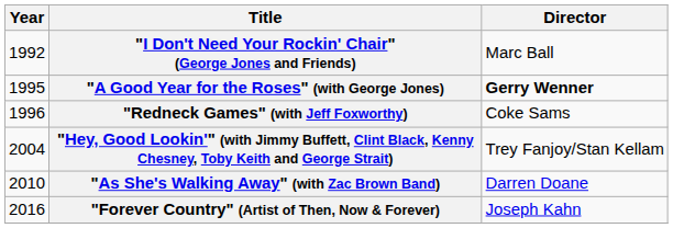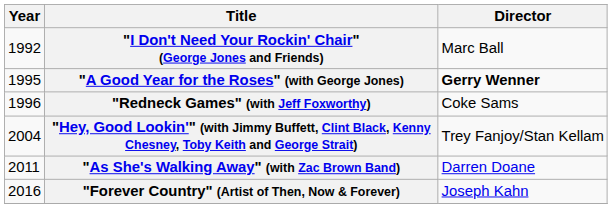"As She's Walking Away" (with Zac Brown Band) | Year: 2010 -> 2011
